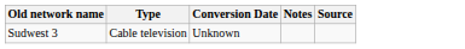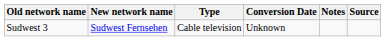+ column: New network name | Sudwest Fernsehen
